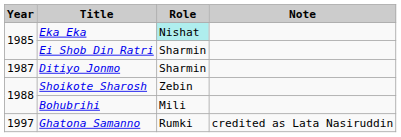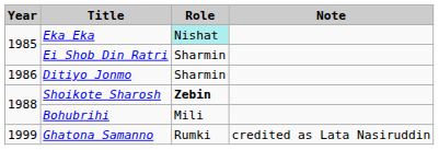Ditiyo Jonmo | Year: 1987 -> 1986
Shoikote Sharosh | Role: normal -> bold
Ghatona Samanno | Year: 1997 -> 1999
